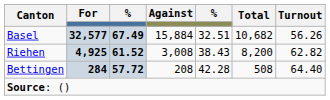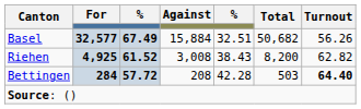Basel | Total: 10,682 -> 50,682
Bettingen | Total: 508 -> 503
Bettingen | Turnout: normal -> bold
